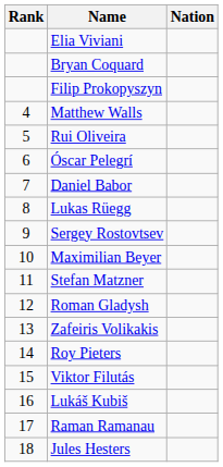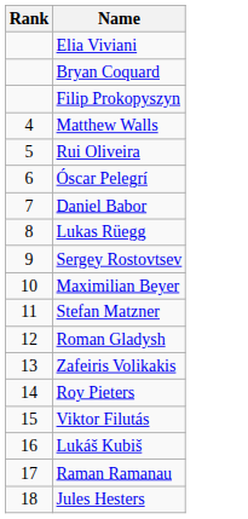- column: Nation
